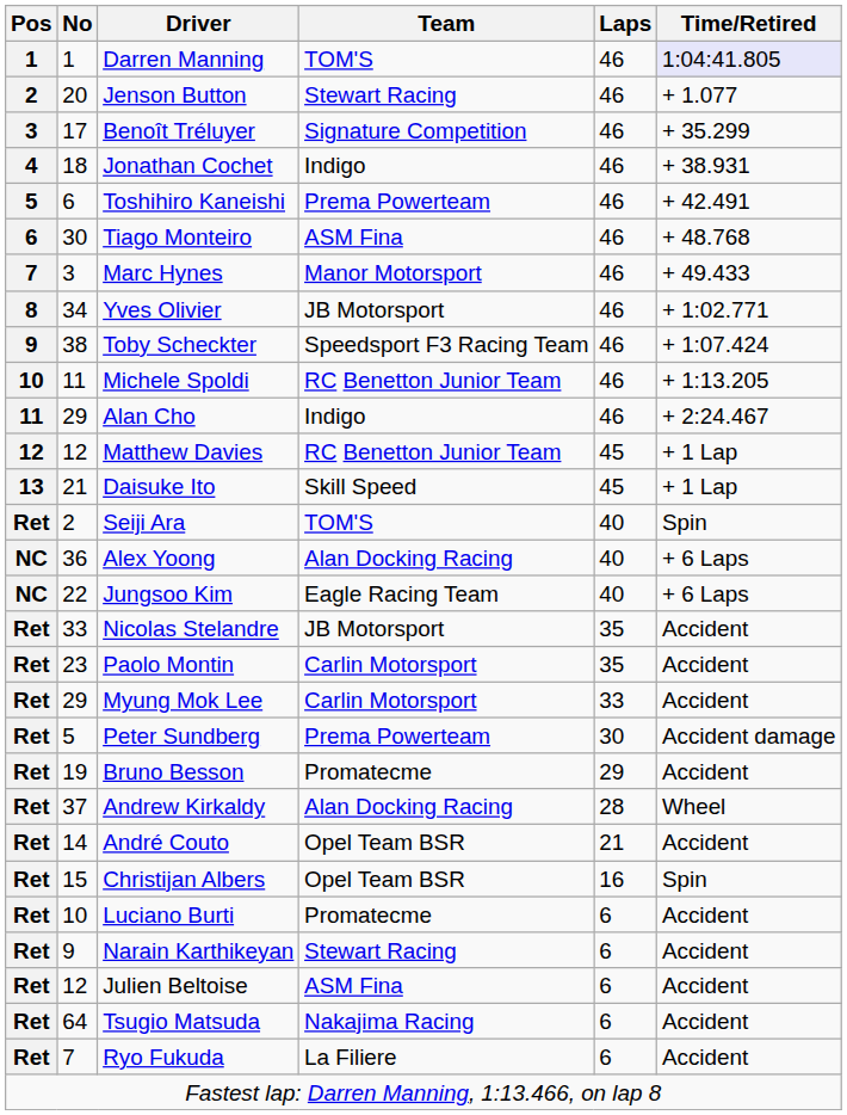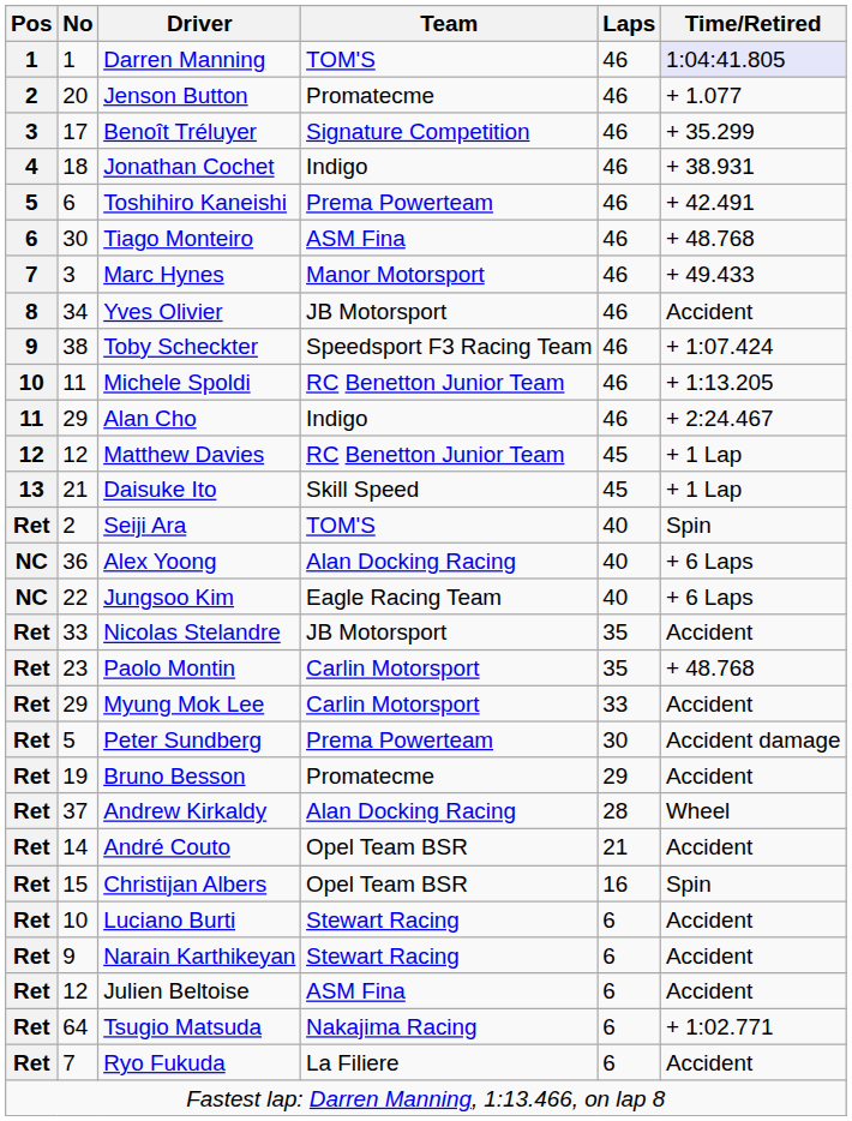Jenson Button | Team: Stewart Racing -> Promatecme
Yves Olivier | Time/Retired: + 1:02.771 -> Accident
Paolo Montin | Time/Retired: Accident -> + 48.768
Luciano Burti | Team: Promatecme -> Stewart Racing
Tsugio Matsuda | Time/Retired: Accident -> + 1:02.771
